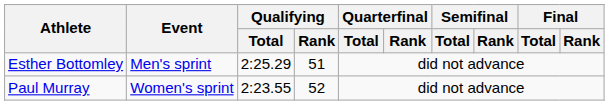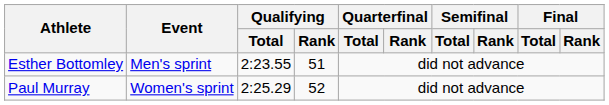Esther Bottomley | Qualifying / Total: 2:25.29 -> 2:23.55
Paul Murray | Qualifying / Total: 2:23.55 -> 2:25.29
